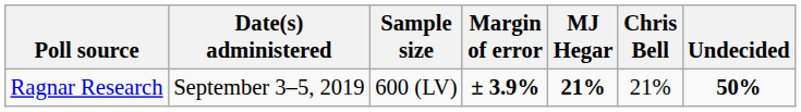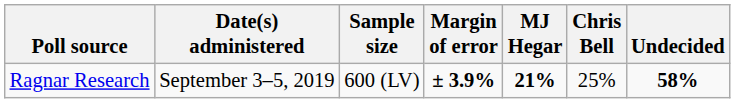Ragnar Research | Chris Bell: 21% -> 25%
Ragnar Research | Undecided: 50% -> 58%
